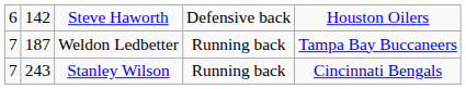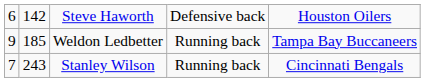Weldon Ledbetter | column 1: 7 -> 9
Weldon Ledbetter | column 2: 187 -> 185
